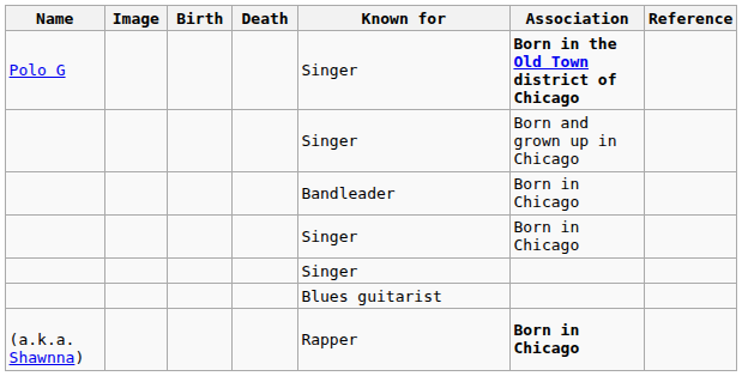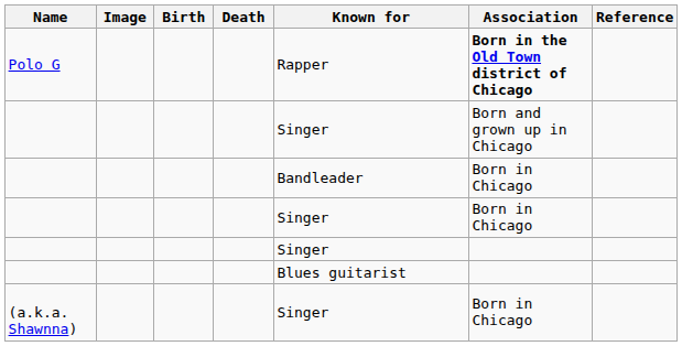Polo G | Known for: Singer -> Rapper
(a.k.a. Shawnna) | Known for: Rapper -> Singer
(a.k.a. Shawnna) | Association: bold -> normal
